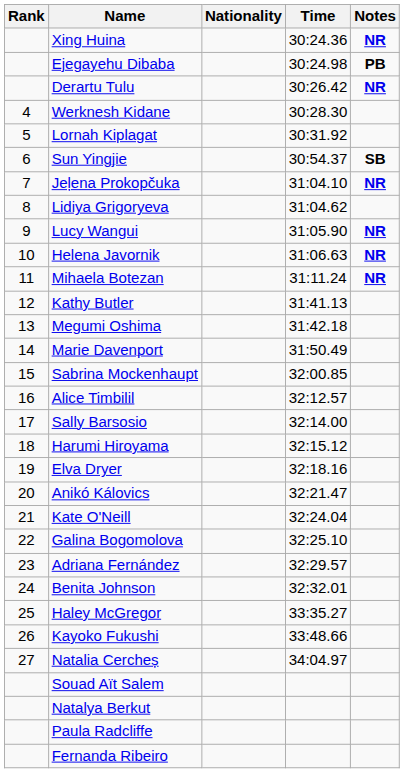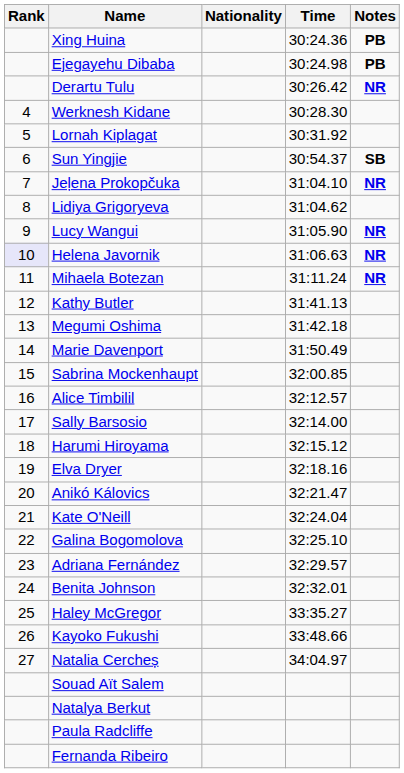Xing Huina | Notes: NR -> PB
Helena Javornik | Rank: no background -> lavender background
